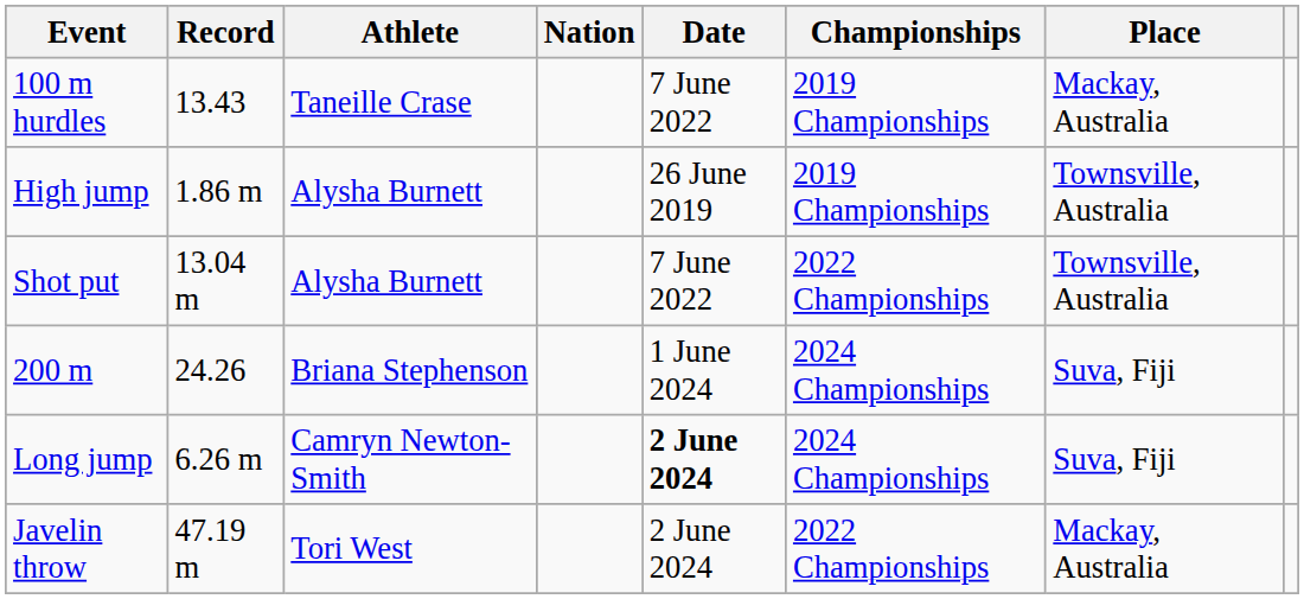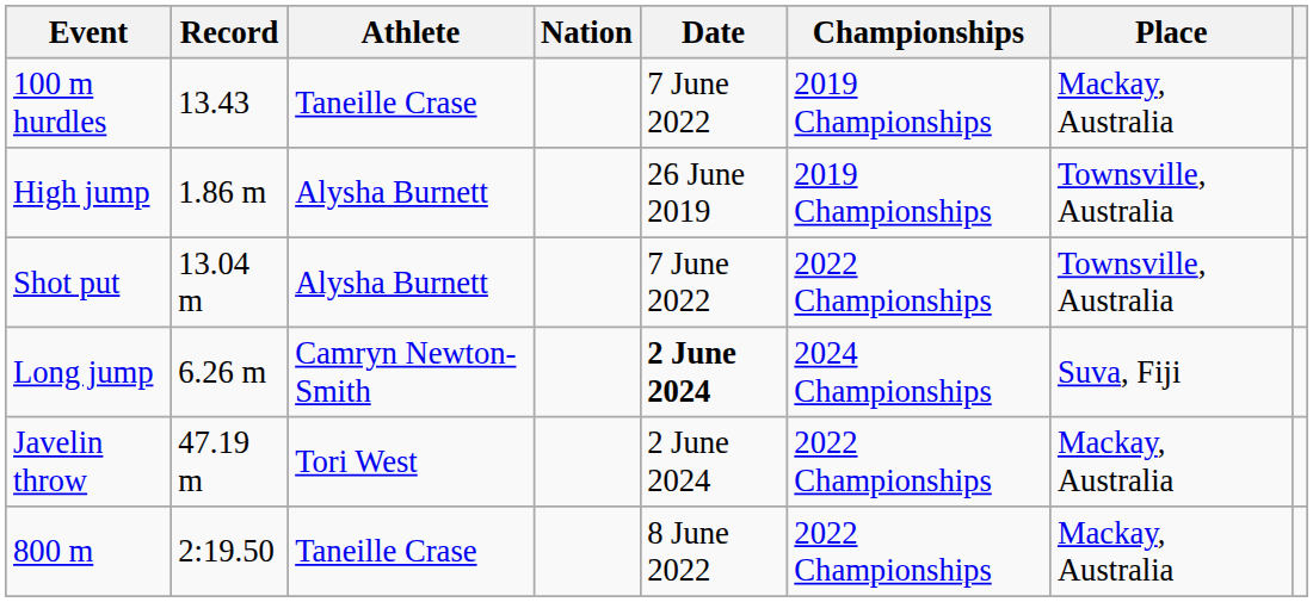- row: 200 m | 24.26 | Briana Stephenson | 1 June 2024 | 2024 Championships | Suva, Fiji
+ row: 800 m | 2:19.50 | Taneille Crase | 8 June 2022 | 2022 Championships | Mackay, Australia
